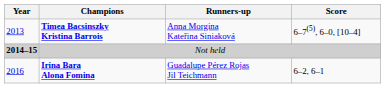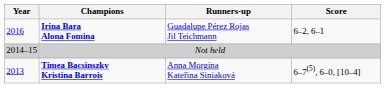rows swapped: Timea Bacsinszky Kristina Barrois <-> Irina Bara Alona Fomina
Not held | Year: bold -> normal
